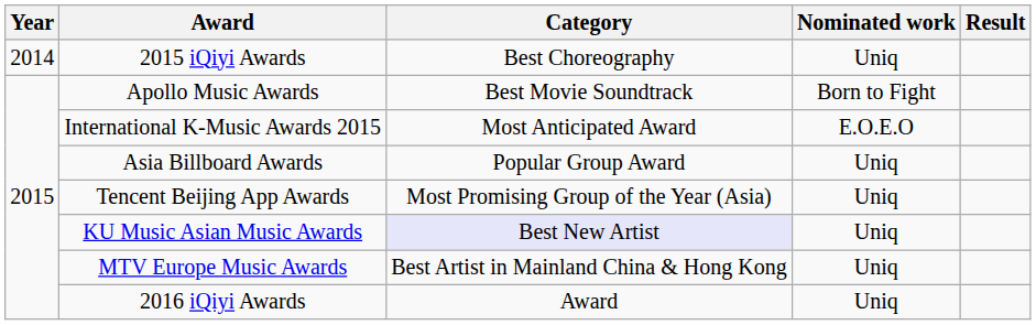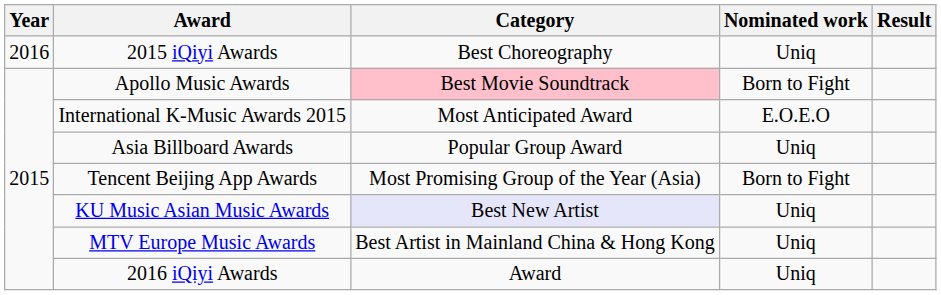2015 iQiyi Awards | Year: 2014 -> 2016
Apollo Music Awards | Category: no background -> pink background
Tencent Beijing App Awards | Nominated work: Uniq -> Born to Fight
